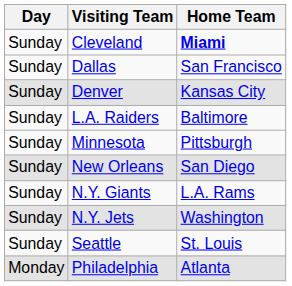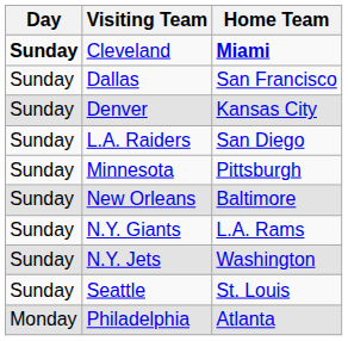Cleveland | Day: normal -> bold
L.A. Raiders | Home Team: Baltimore -> San Diego
New Orleans | Home Team: San Diego -> Baltimore
